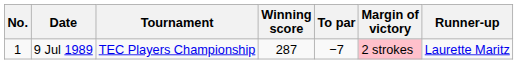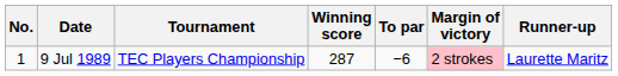9 Jul 1989 | To par: −7 -> −6
